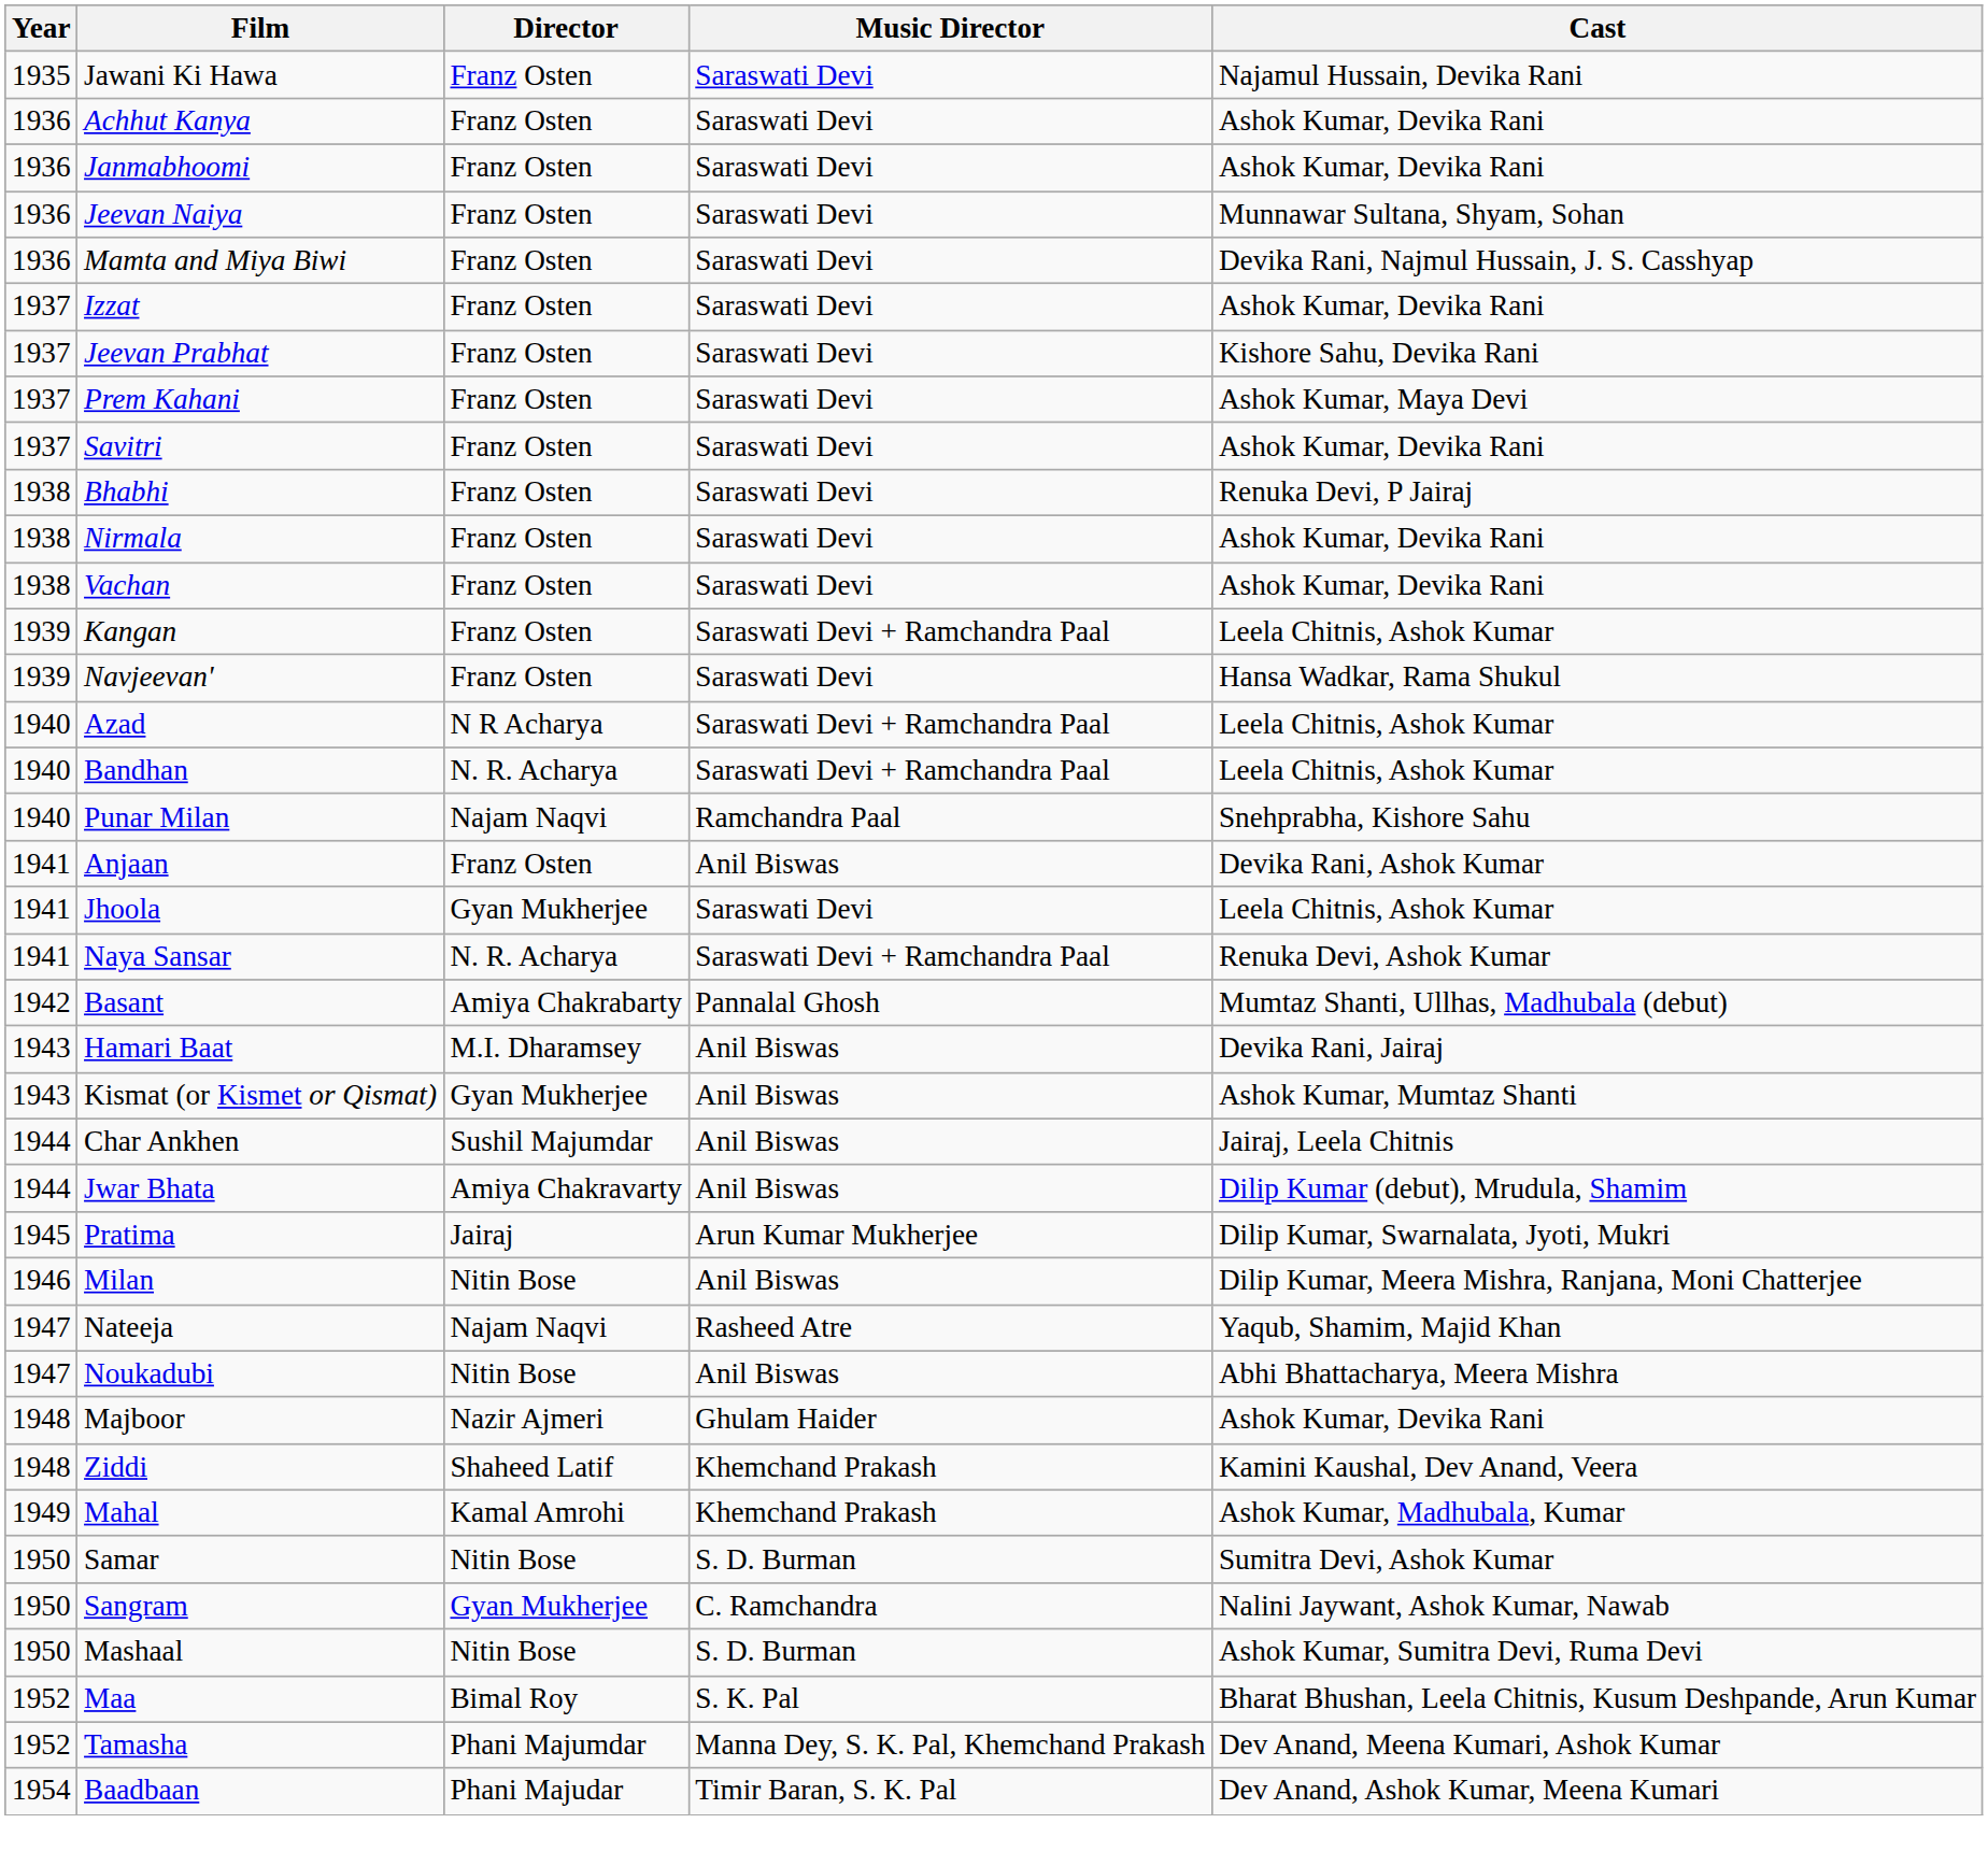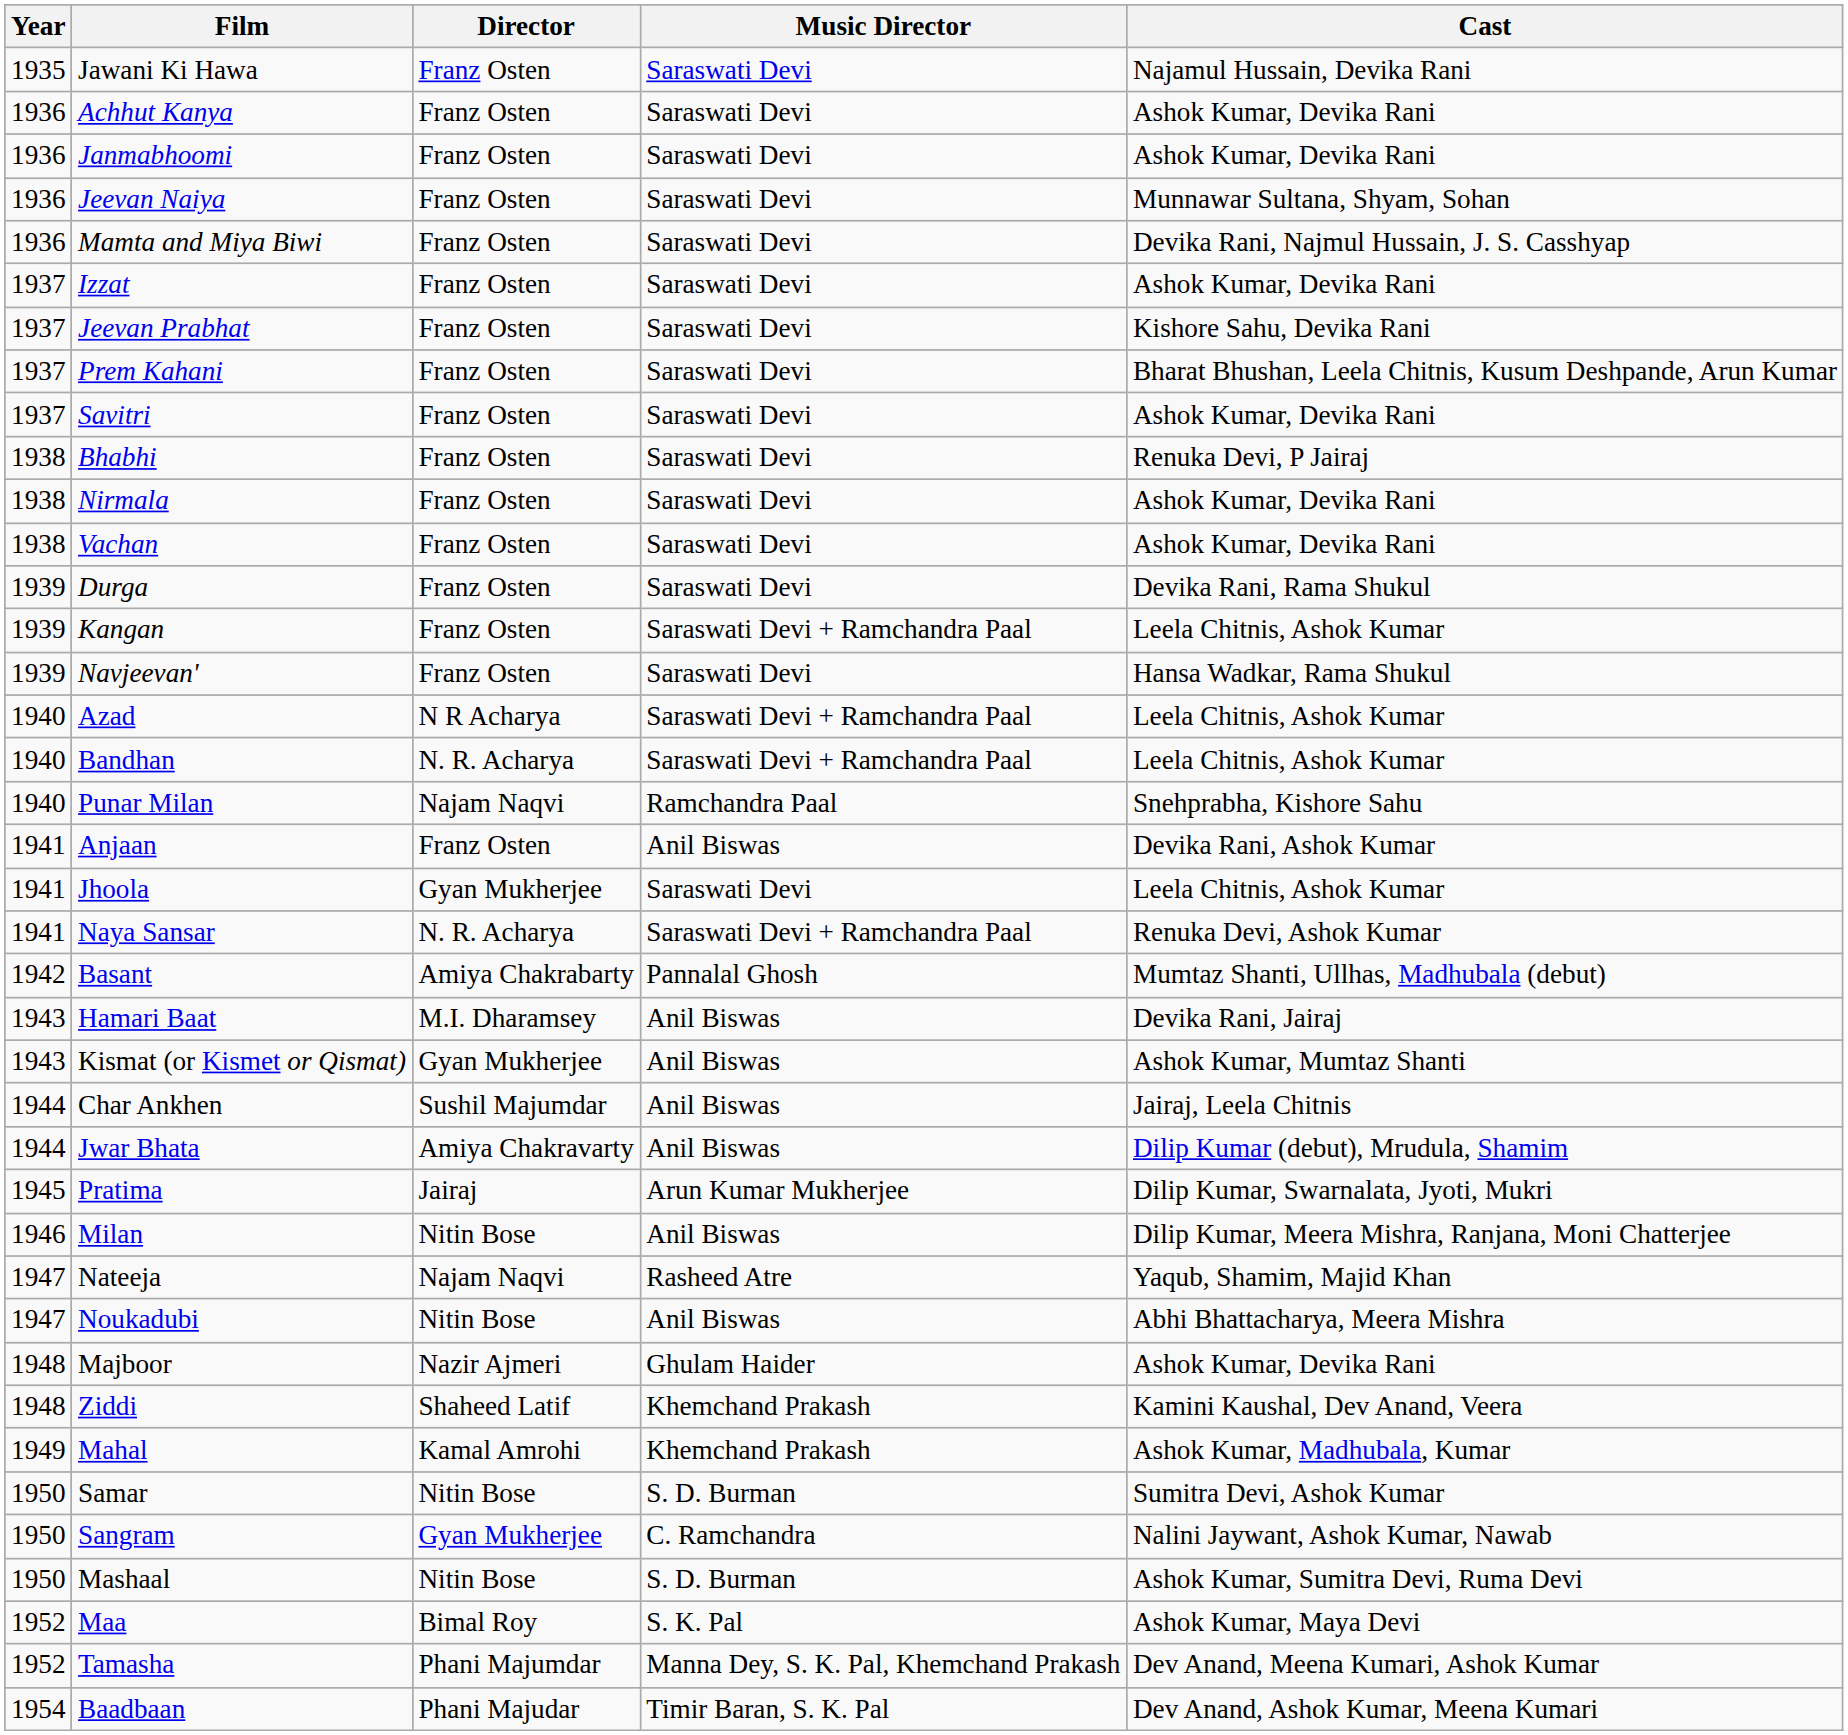Prem Kahani | Cast: Ashok Kumar, Maya Devi -> Bharat Bhushan, Leela Chitnis, Kusum Deshpande, Arun Kumar
+ row: 1939 | Durga | Franz Osten | Saraswati Devi | Devika Rani, Rama Shukul
Maa | Cast: Bharat Bhushan, Leela Chitnis, Kusum Deshpande, Arun Kumar -> Ashok Kumar, Maya Devi
